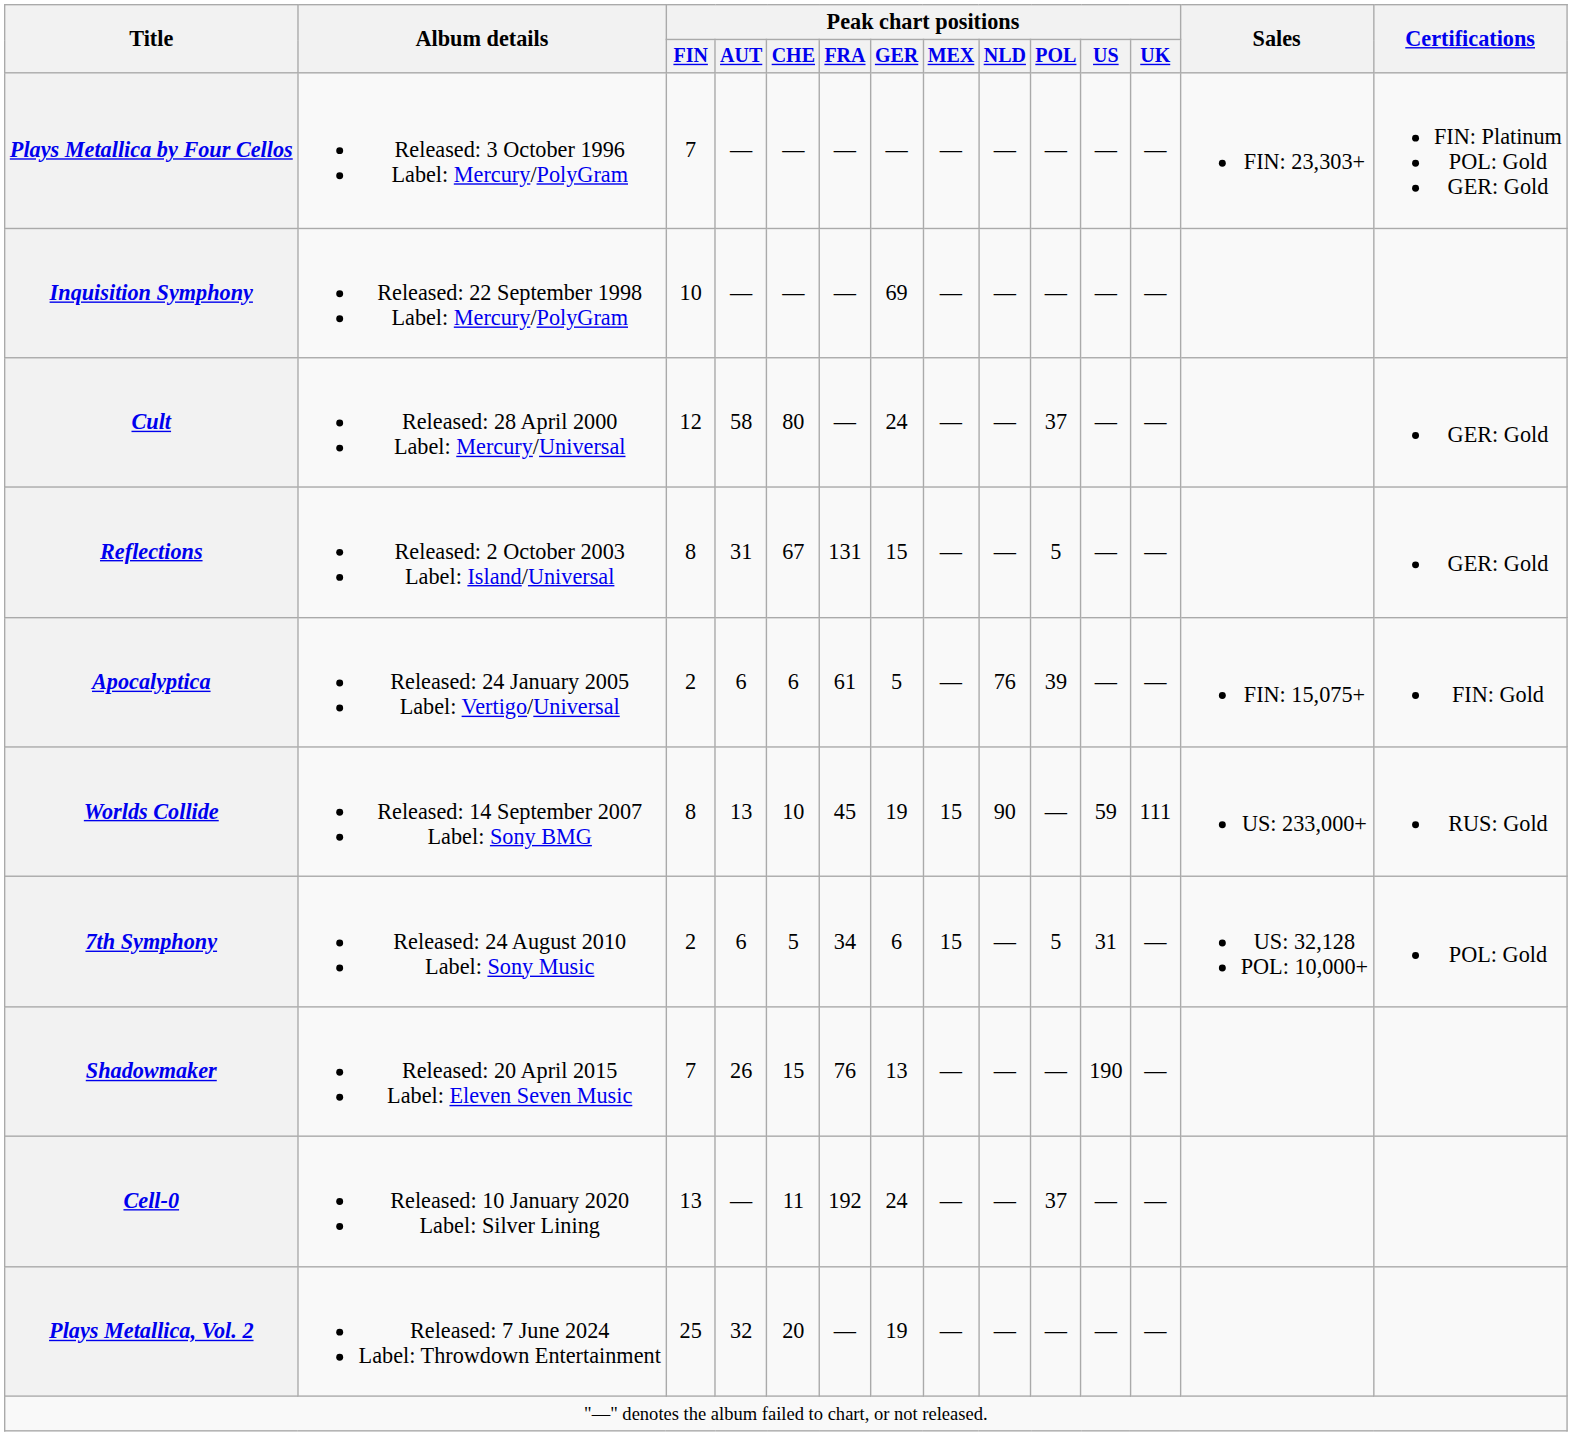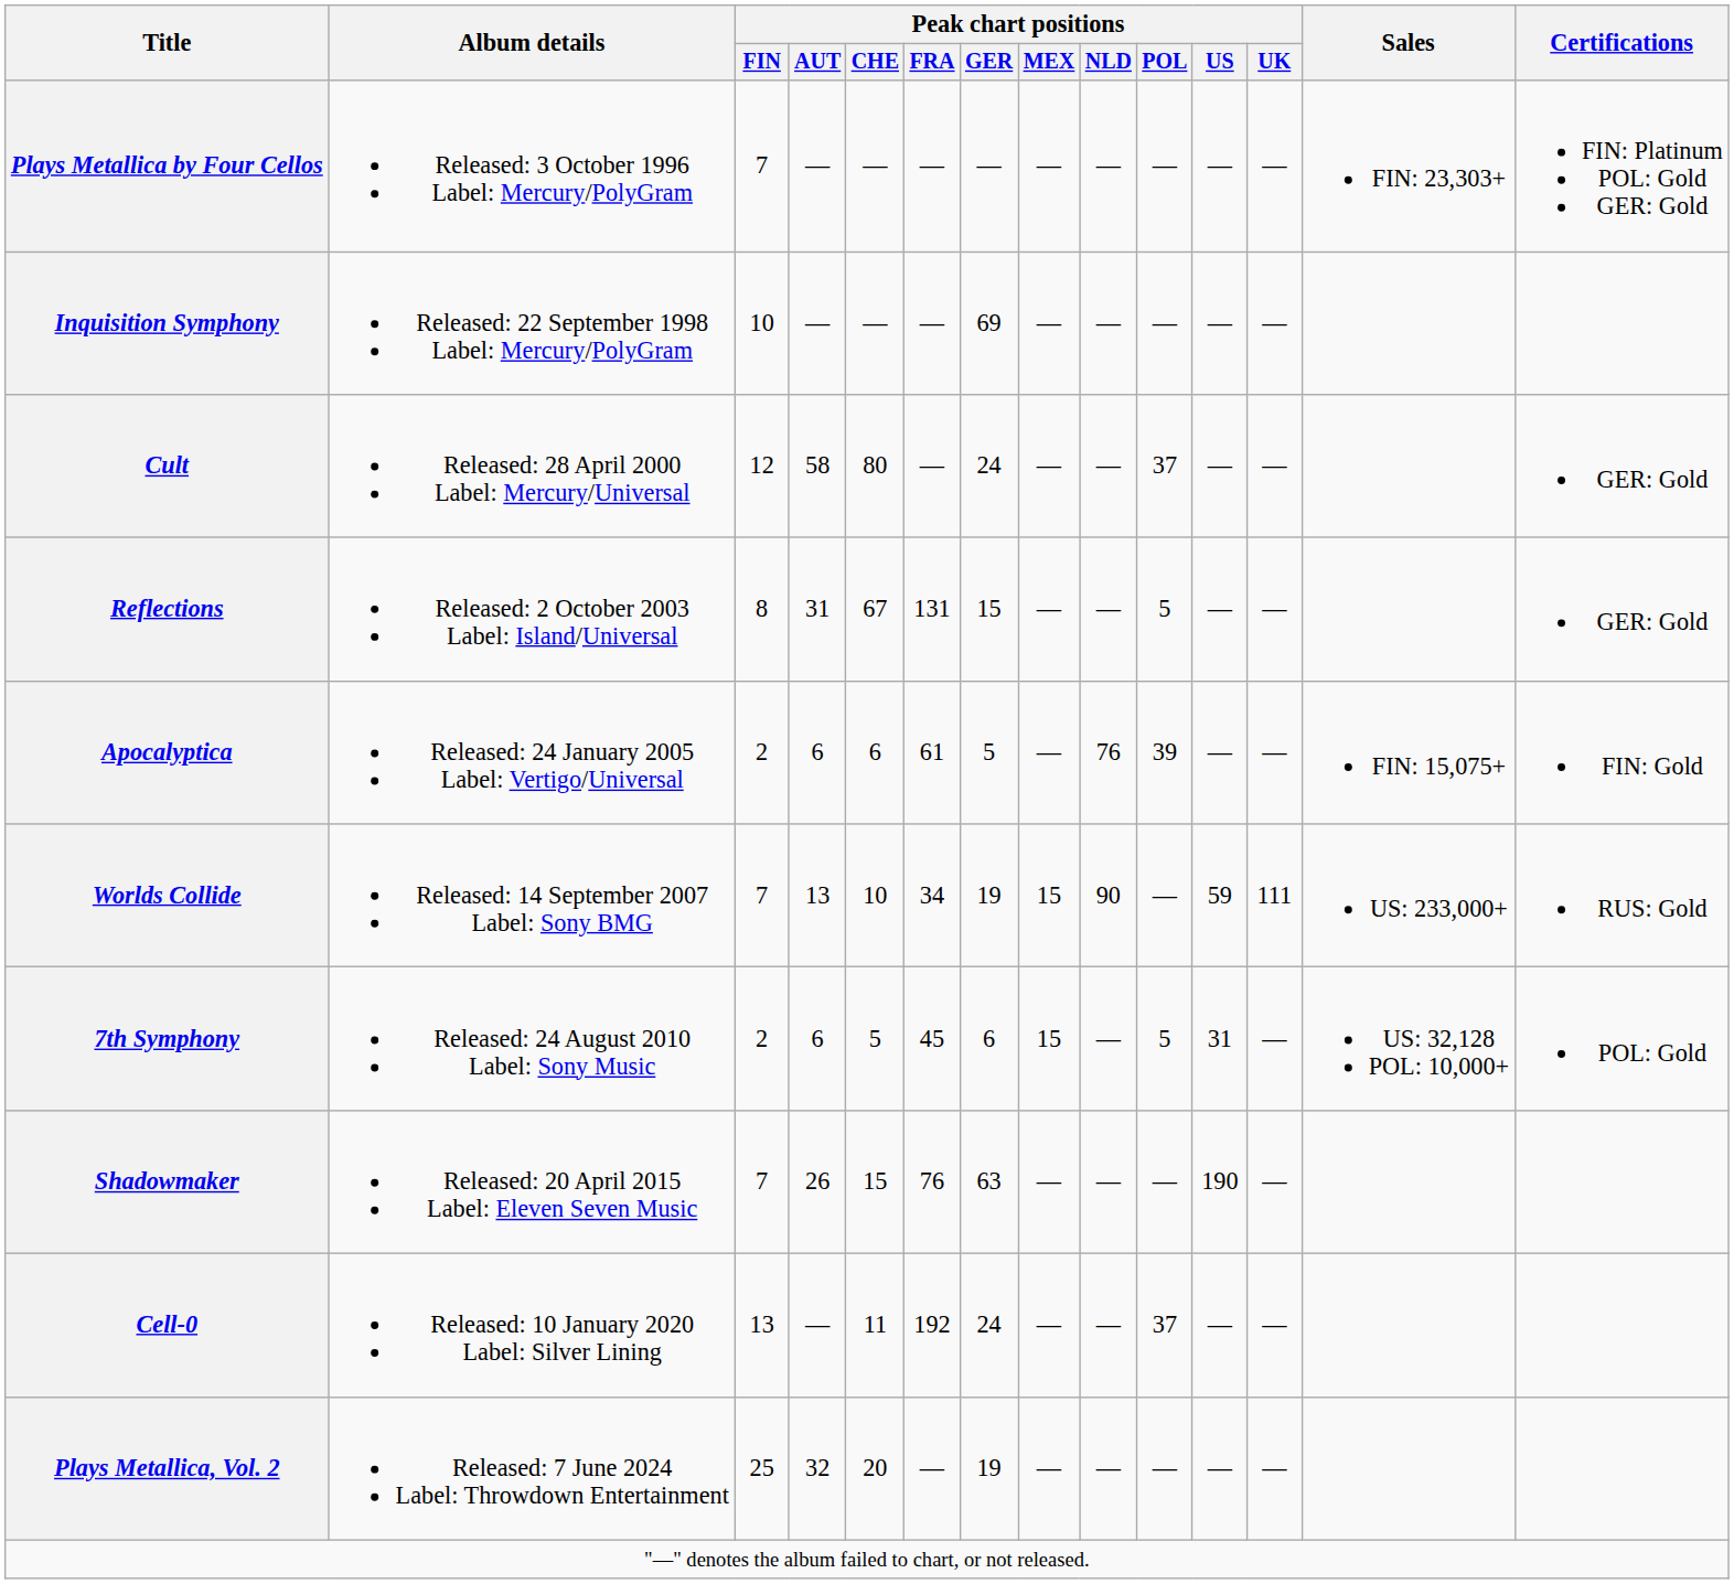Worlds Collide | Peak chart positions / FIN: 8 -> 7
Worlds Collide | Peak chart positions / FRA: 45 -> 34
7th Symphony | Peak chart positions / FRA: 34 -> 45
Shadowmaker | Peak chart positions / GER: 13 -> 63
